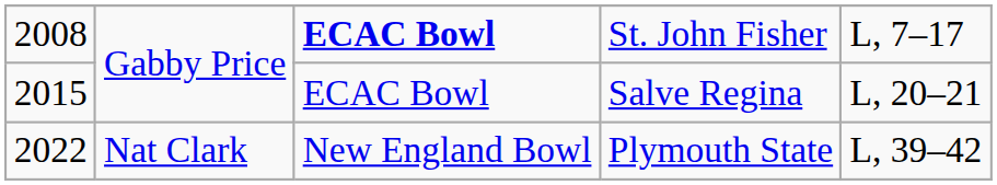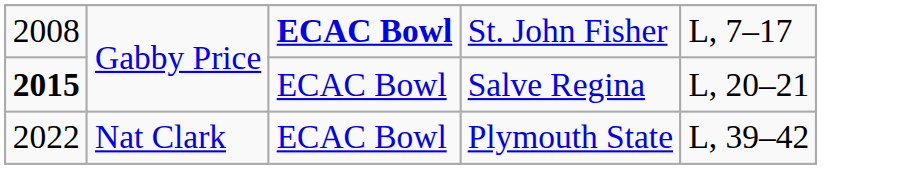Salve Regina | column 1: normal -> bold
Plymouth State | column 3: New England Bowl -> ECAC Bowl
